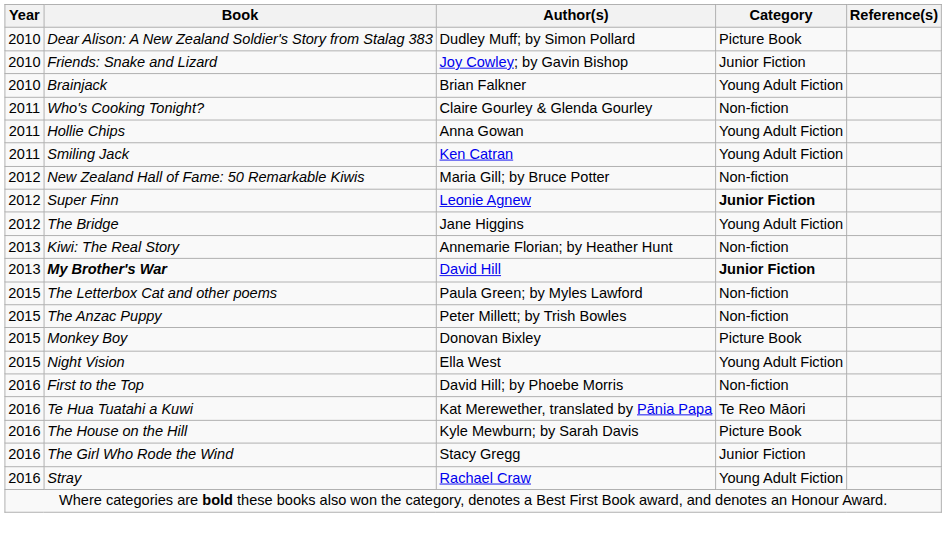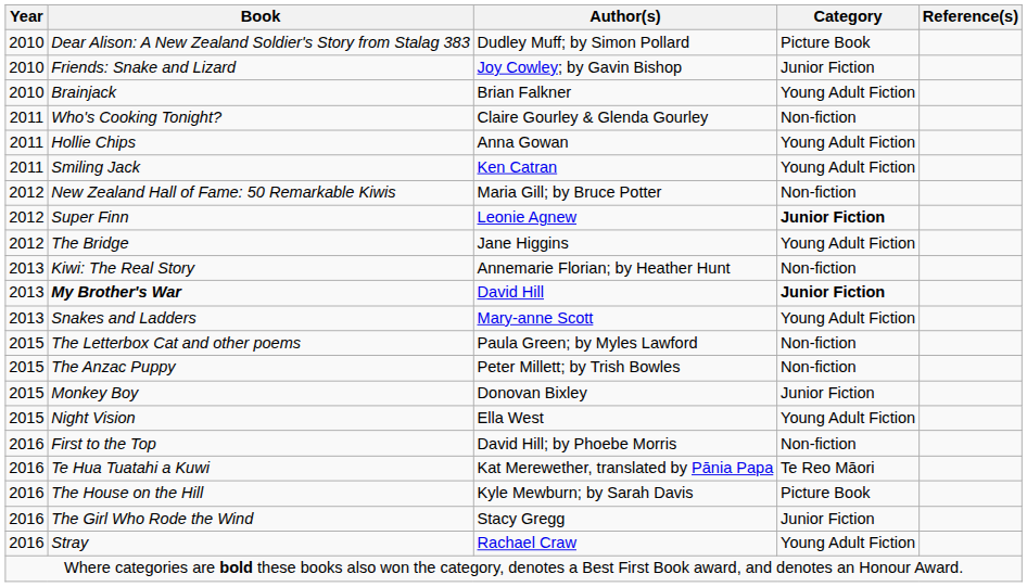+ row: 2013 | Snakes and Ladders | Mary-anne Scott | Young Adult Fiction
Monkey Boy | Category: Picture Book -> Junior Fiction
